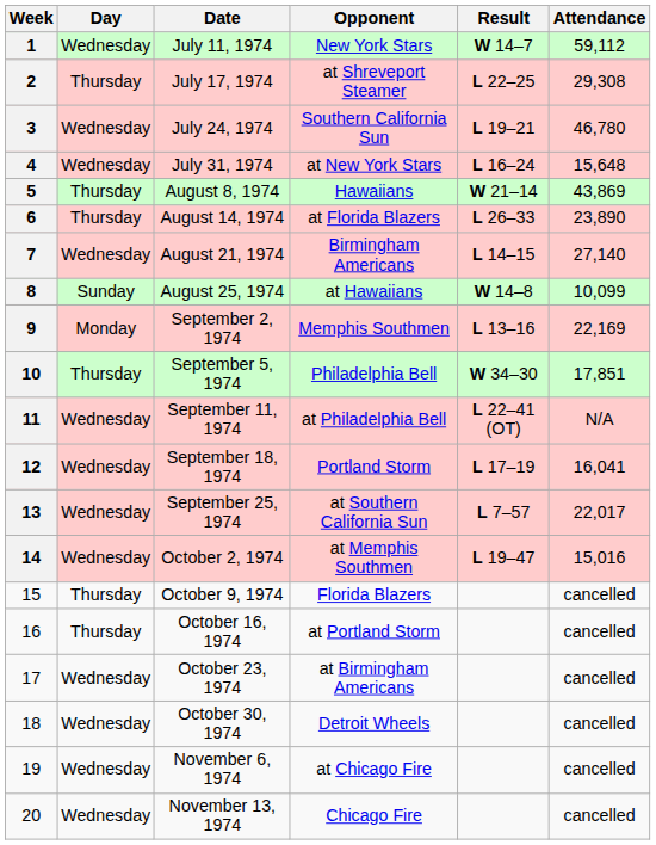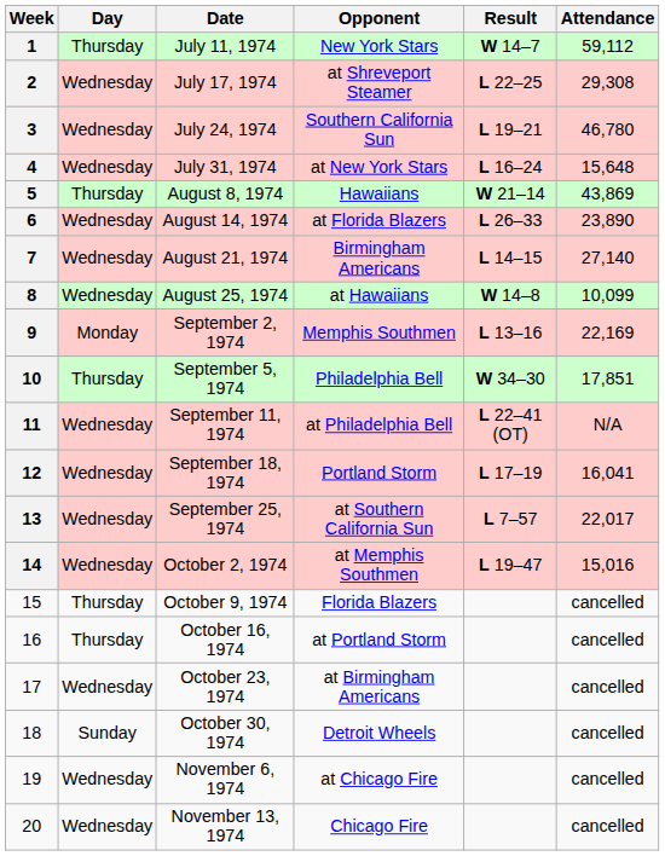July 11, 1974 | Day: Wednesday -> Thursday
July 17, 1974 | Day: Thursday -> Wednesday
August 14, 1974 | Day: Thursday -> Wednesday
August 25, 1974 | Day: Sunday -> Wednesday
October 30, 1974 | Day: Wednesday -> Sunday
